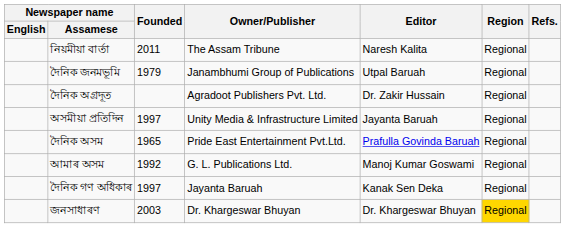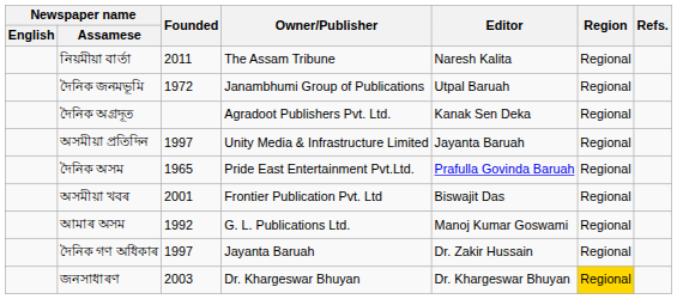দৈনিক জনমভূমি | Founded: 1979 -> 1972
দৈনিক অগ্ৰদূত | Editor: Dr. Zakir Hussain -> Kanak Sen Deka
+ row: অসমীয়া খবৰ | 2001 | Frontier Publication Pvt. Ltd | Biswajit Das | Regional
দৈনিক গণ অধিকাৰ | Editor: Kanak Sen Deka -> Dr. Zakir Hussain
